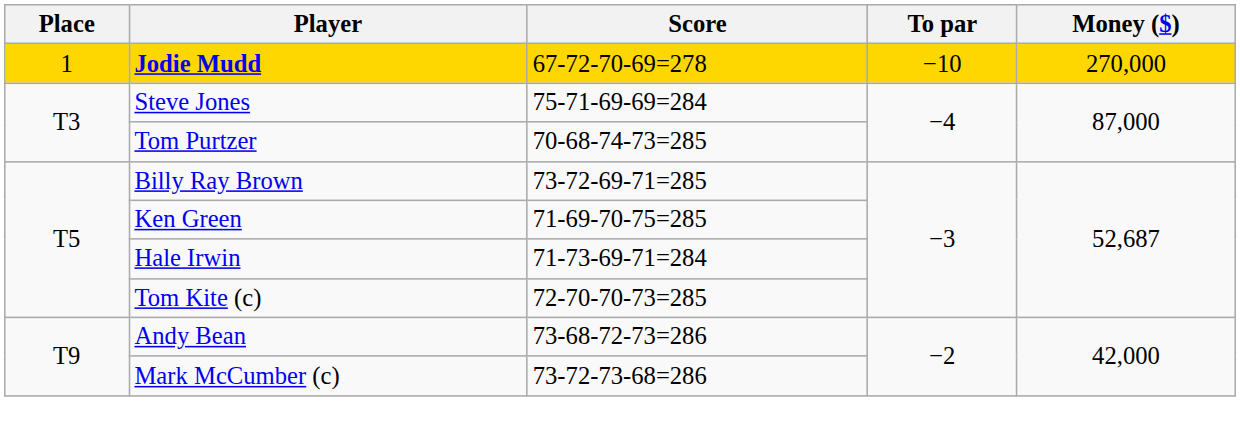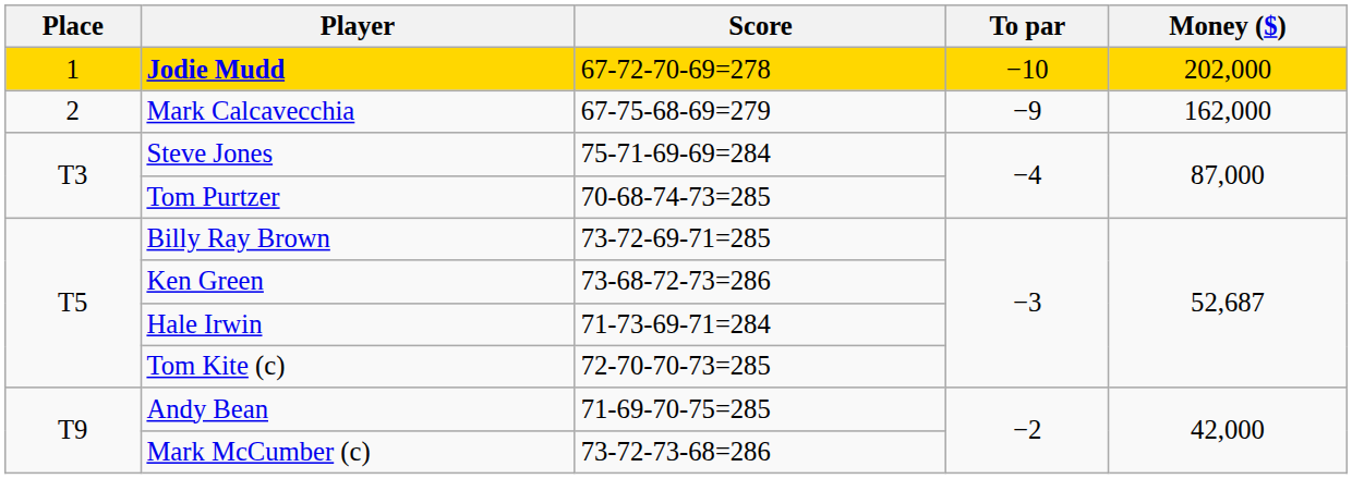Jodie Mudd | Money ($): 270,000 -> 202,000
+ row: 2 | Mark Calcavecchia | 67-75-68-69=279 | −9 | 162,000
Ken Green | Score: 71-69-70-75=285 -> 73-68-72-73=286
Andy Bean | Score: 73-68-72-73=286 -> 71-69-70-75=285
